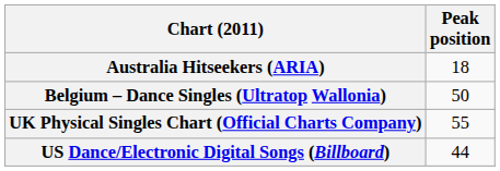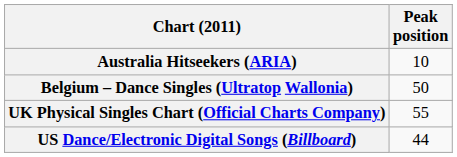Australia Hitseekers (ARIA) | Peak position: 18 -> 10
